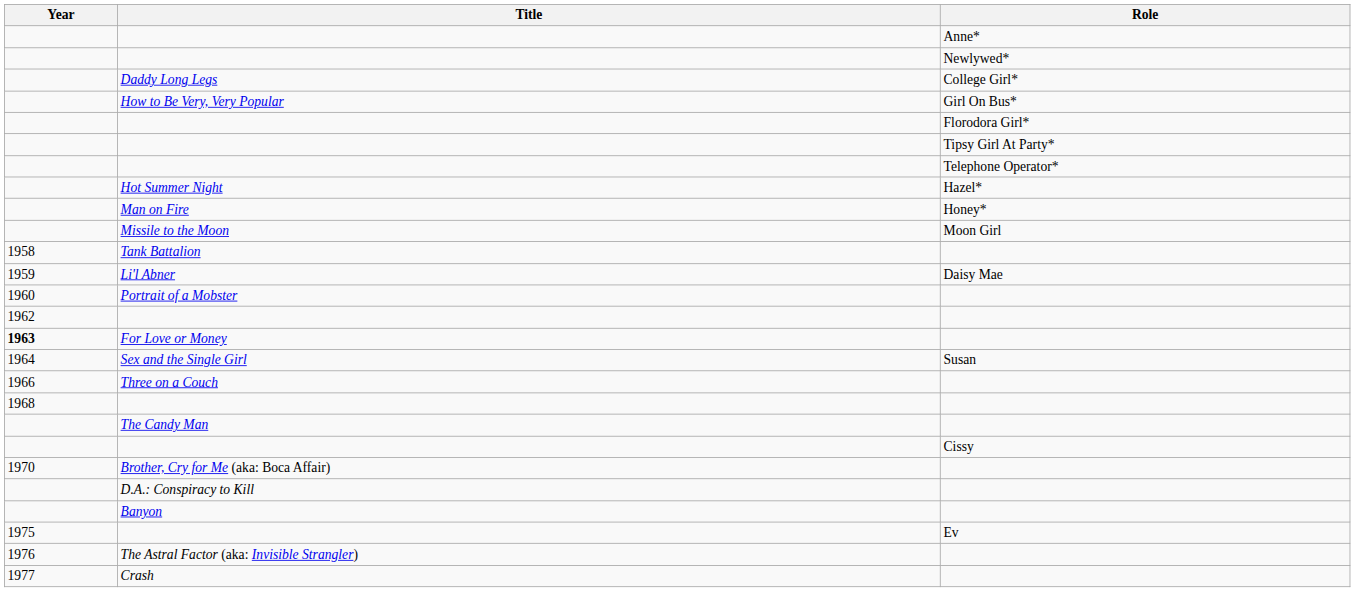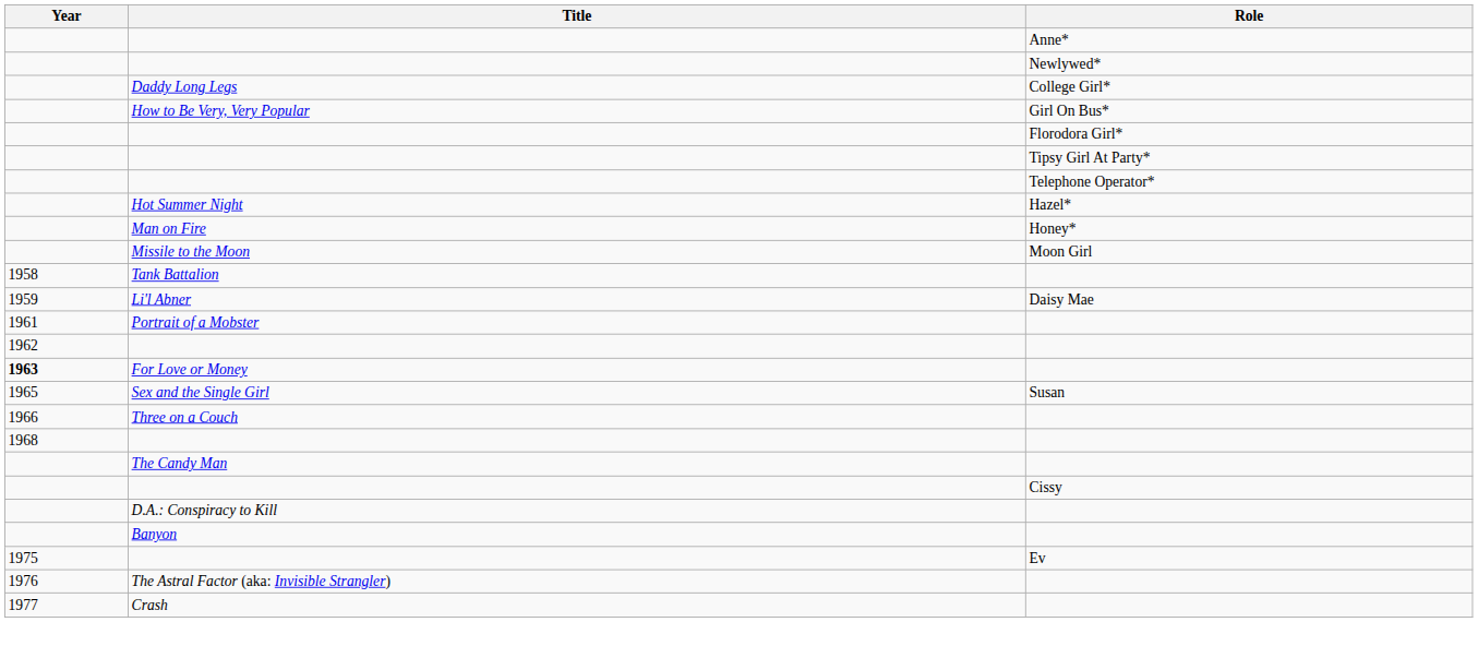Portrait of a Mobster | Year: 1960 -> 1961
Sex and the Single Girl | Year: 1964 -> 1965
- row: 1970 | Brother, Cry for Me (aka: Boca Affair)
